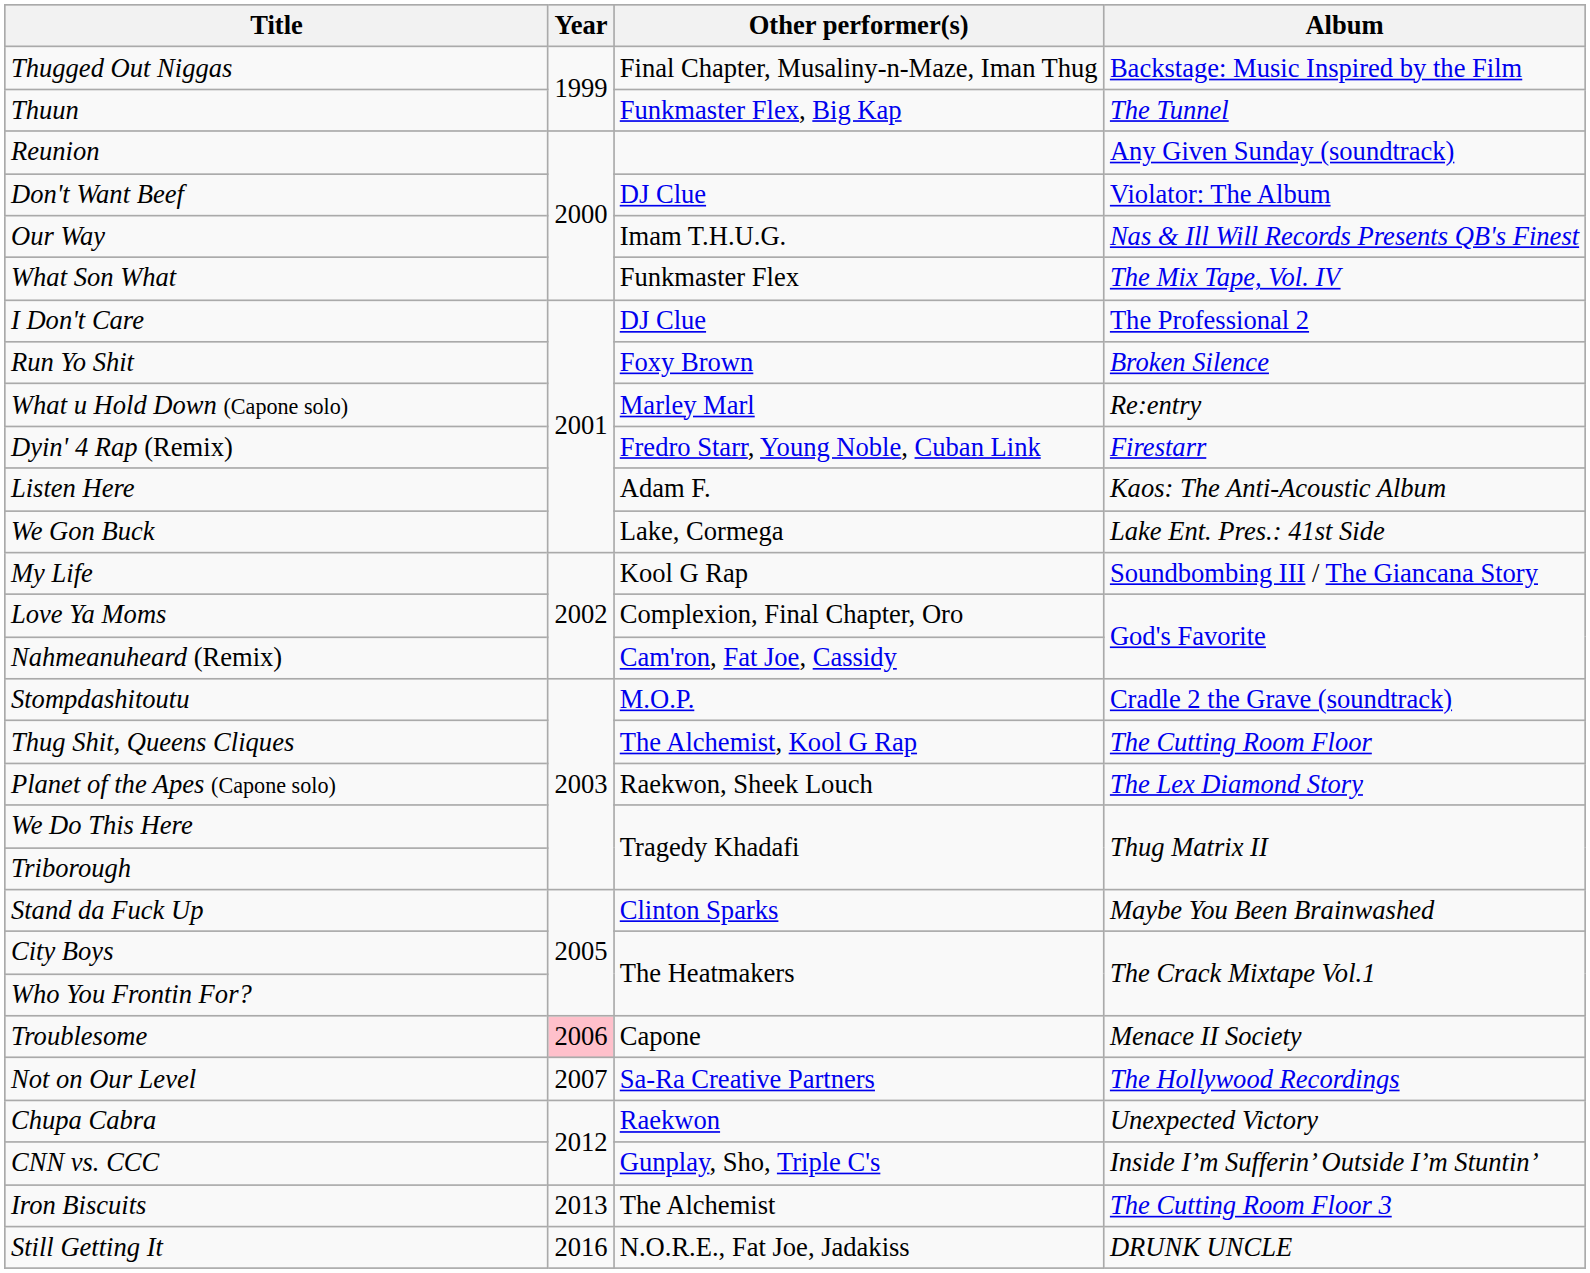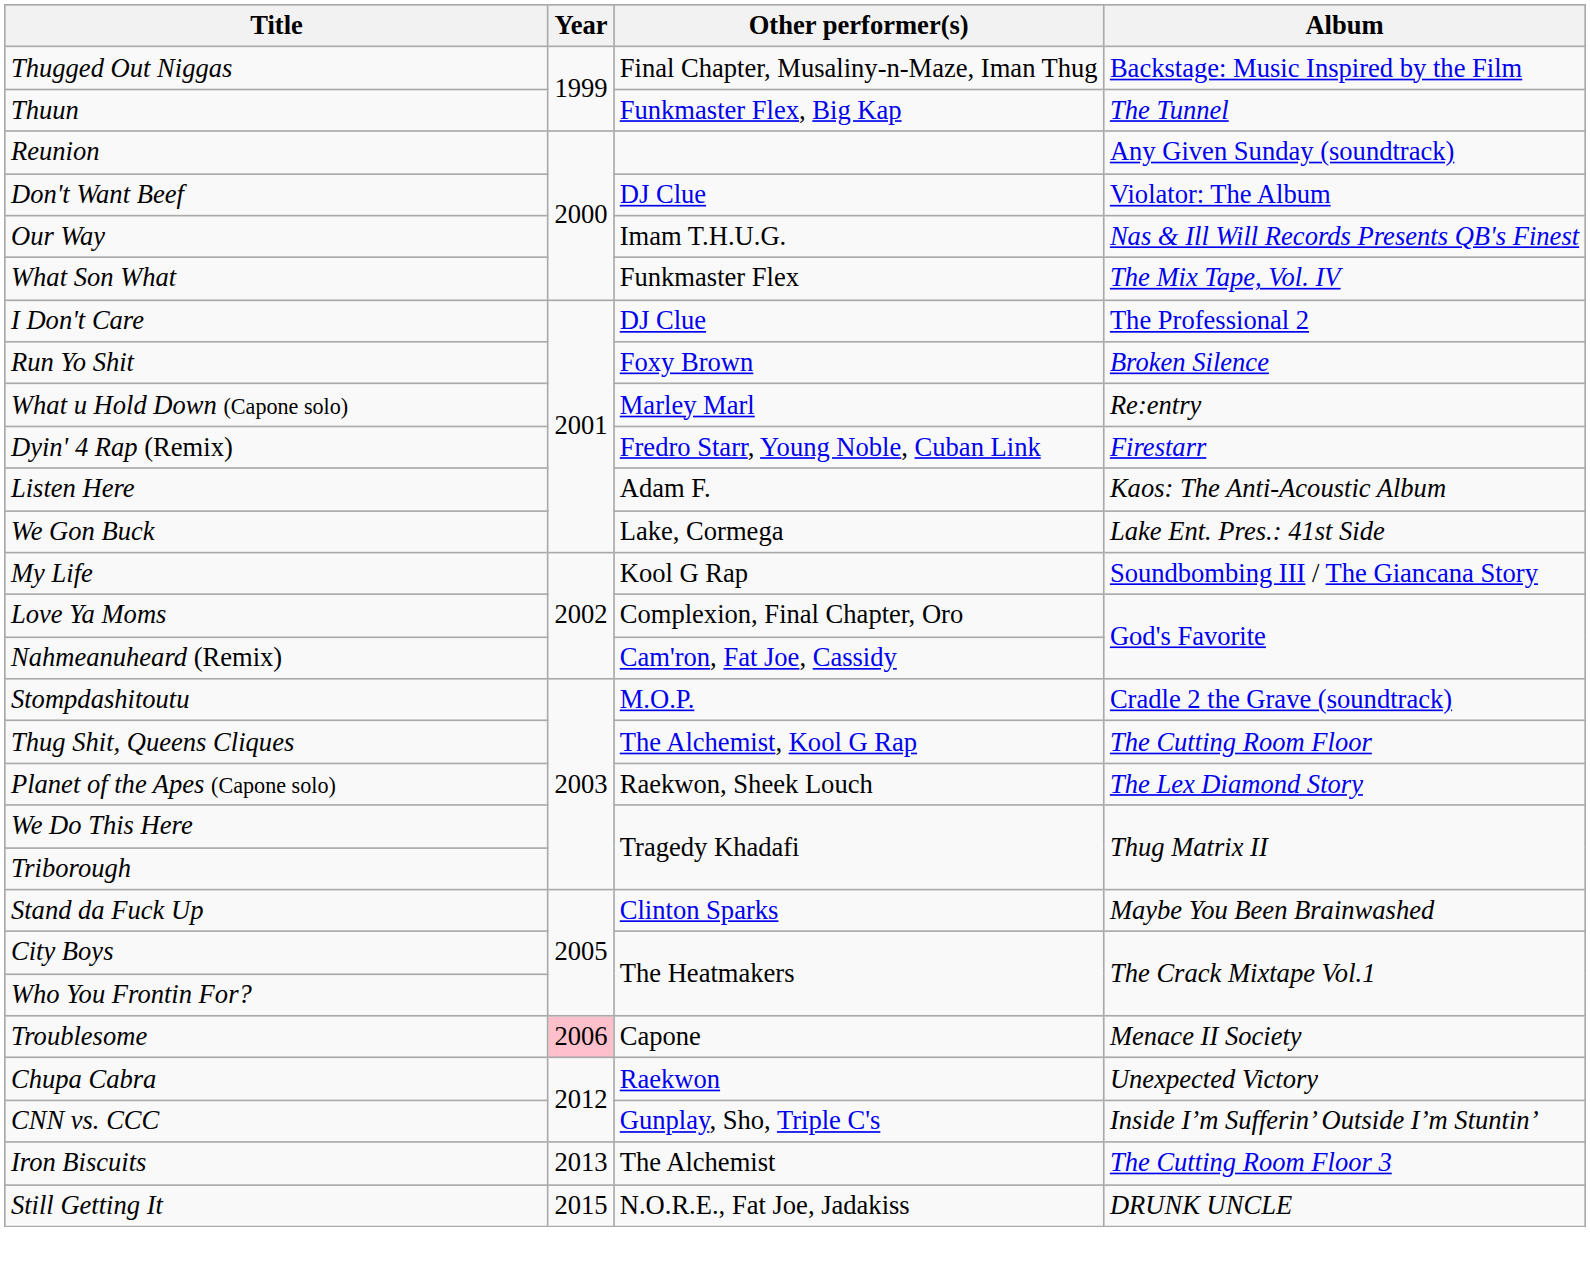- row: Not on Our Level | 2007 | Sa-Ra Creative Partners | The Hollywood Recordings
Still Getting It | Year: 2016 -> 2015
